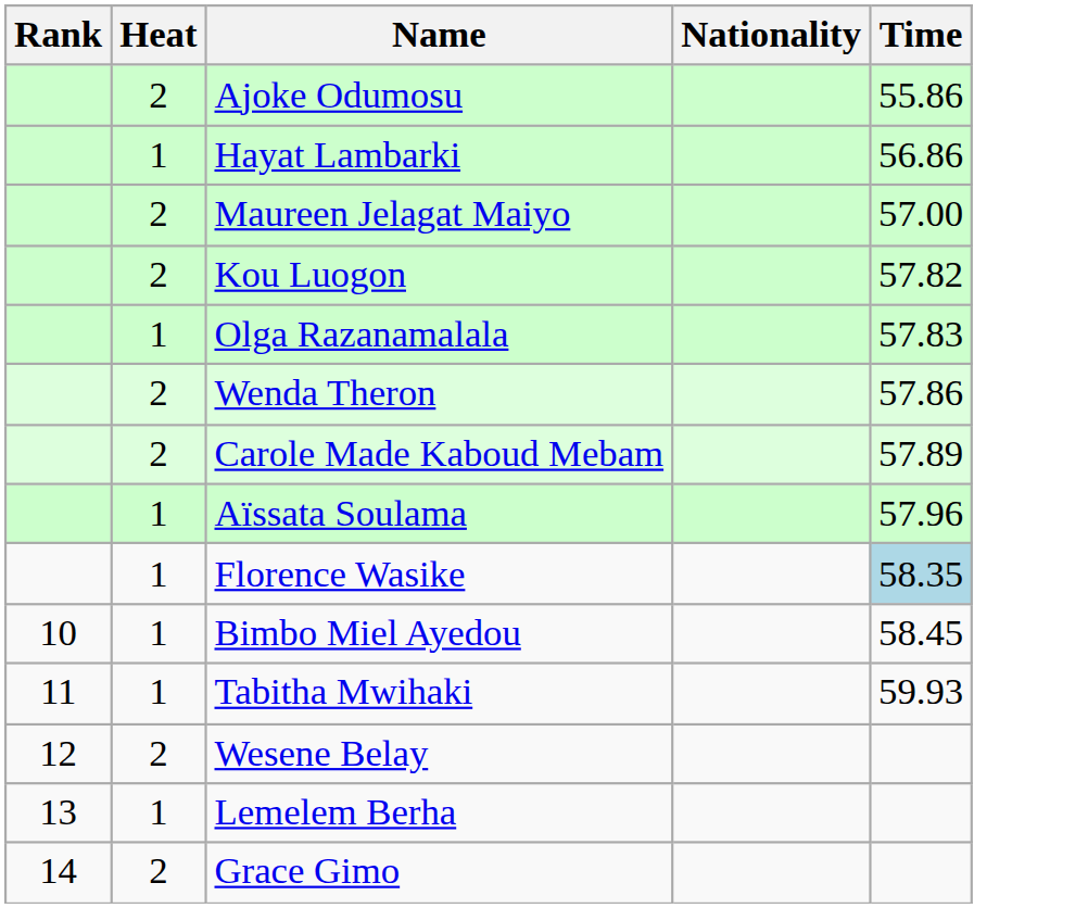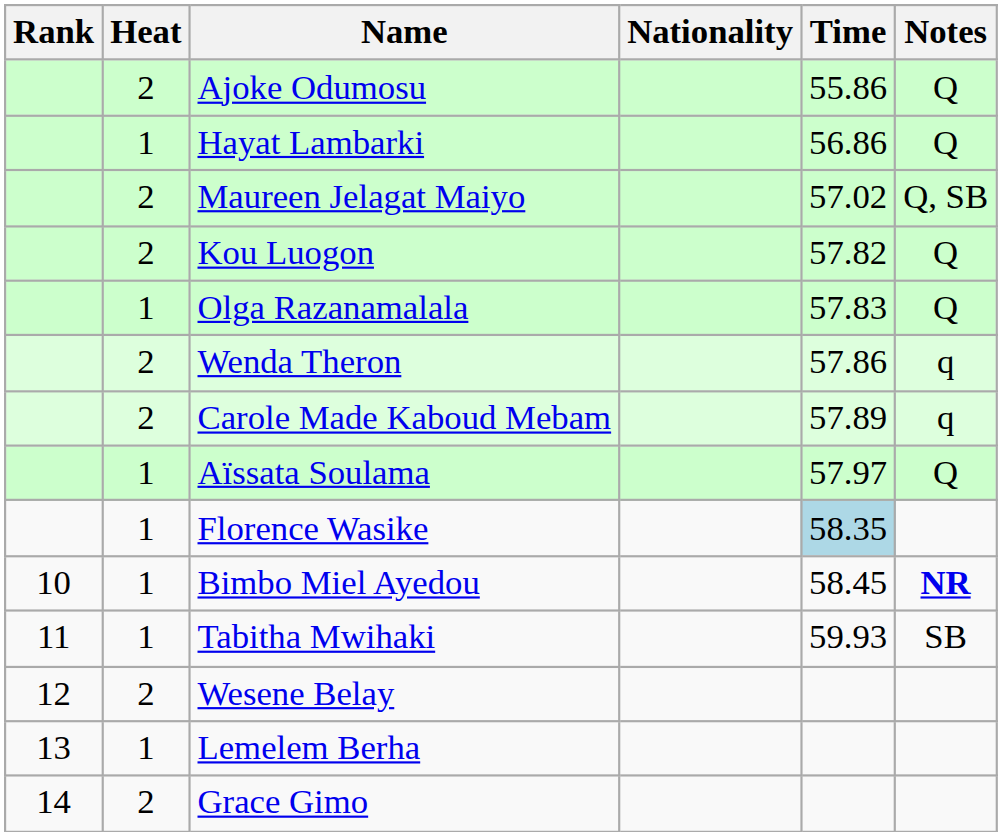+ column: Notes | Q | Q | Q, SB | Q | Q | q | q | Q | NR | SB
Maureen Jelagat Maiyo | Time: 57.00 -> 57.02
Aïssata Soulama | Time: 57.96 -> 57.97
